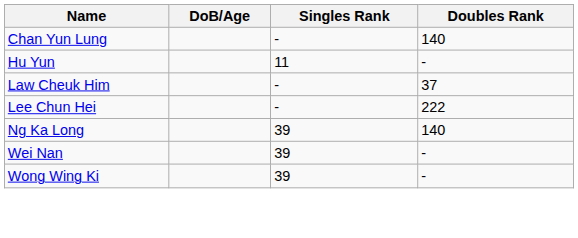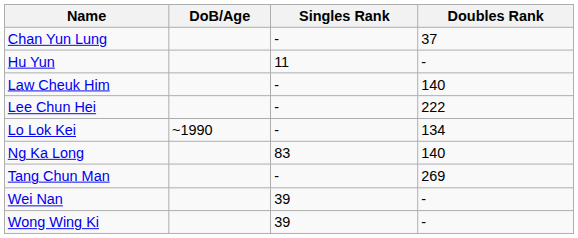Chan Yun Lung | Doubles Rank: 140 -> 37
Law Cheuk Him | Doubles Rank: 37 -> 140
+ row: Lo Lok Kei | ~1990 | - | 134
Ng Ka Long | Singles Rank: 39 -> 83
+ row: Tang Chun Man | - | 269
